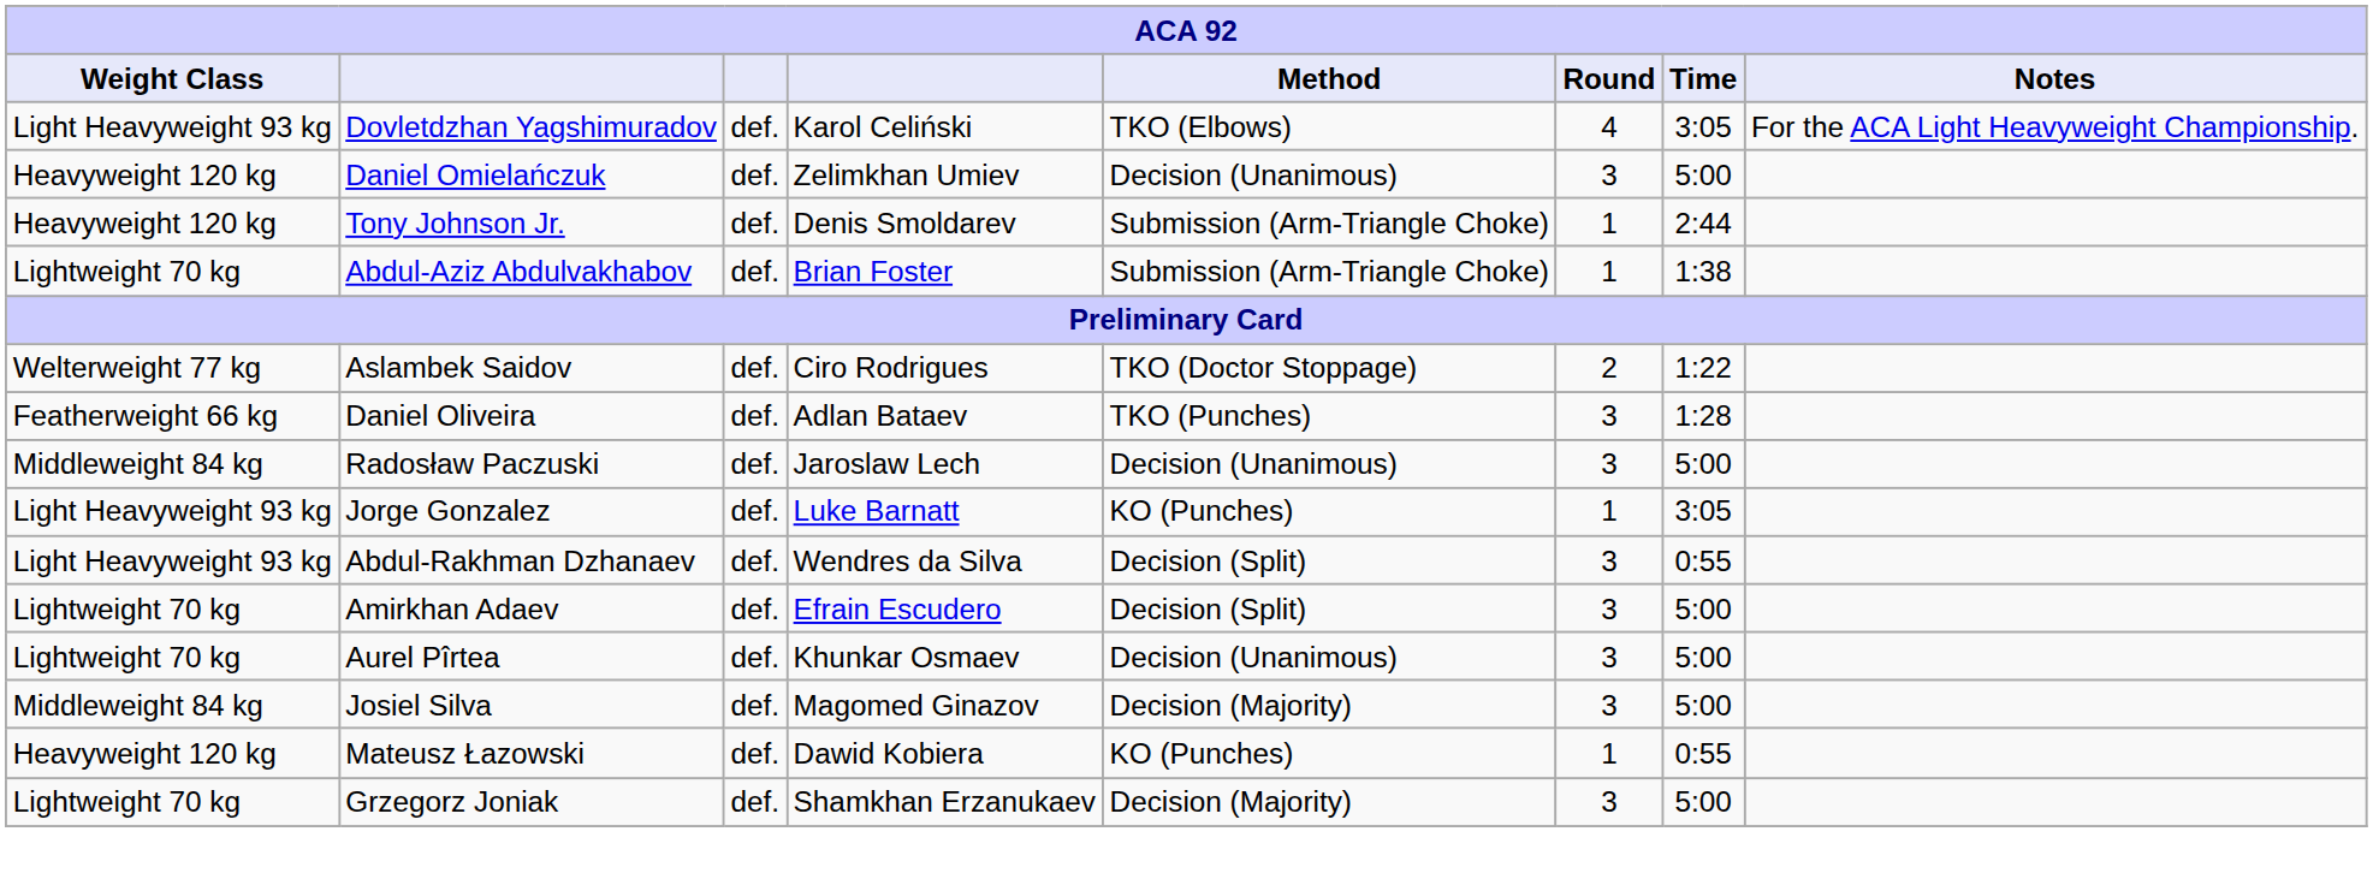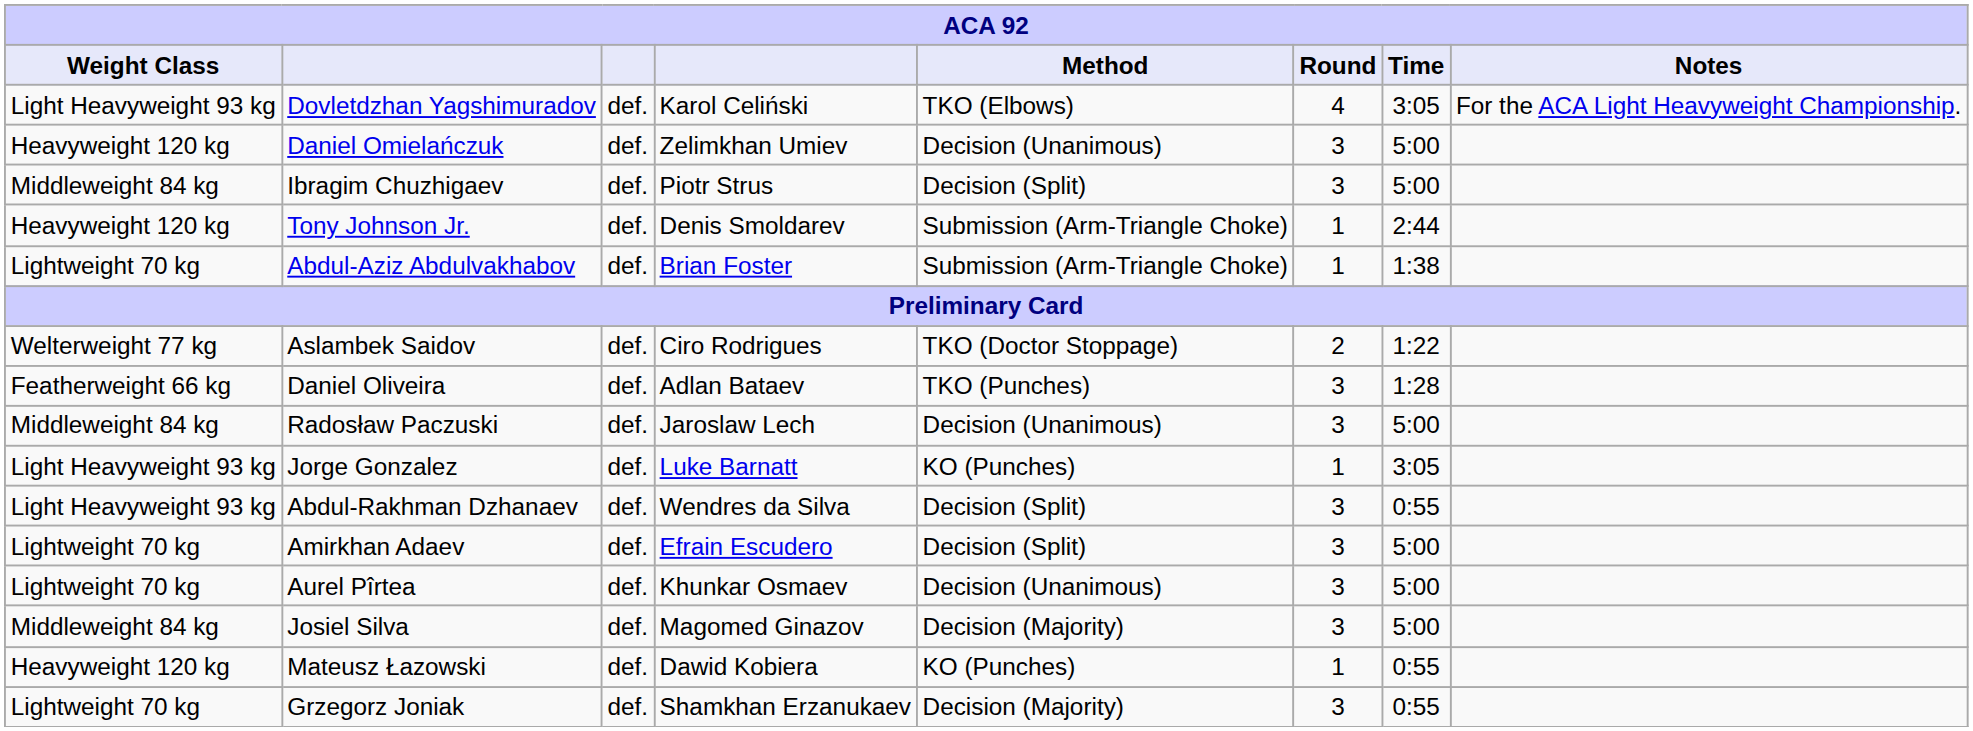+ row: Middleweight 84 kg | Ibragim Chuzhigaev | def. | Piotr Strus | Decision (Split) | 3 | 5:00
Grzegorz Joniak | Time: 5:00 -> 0:55
